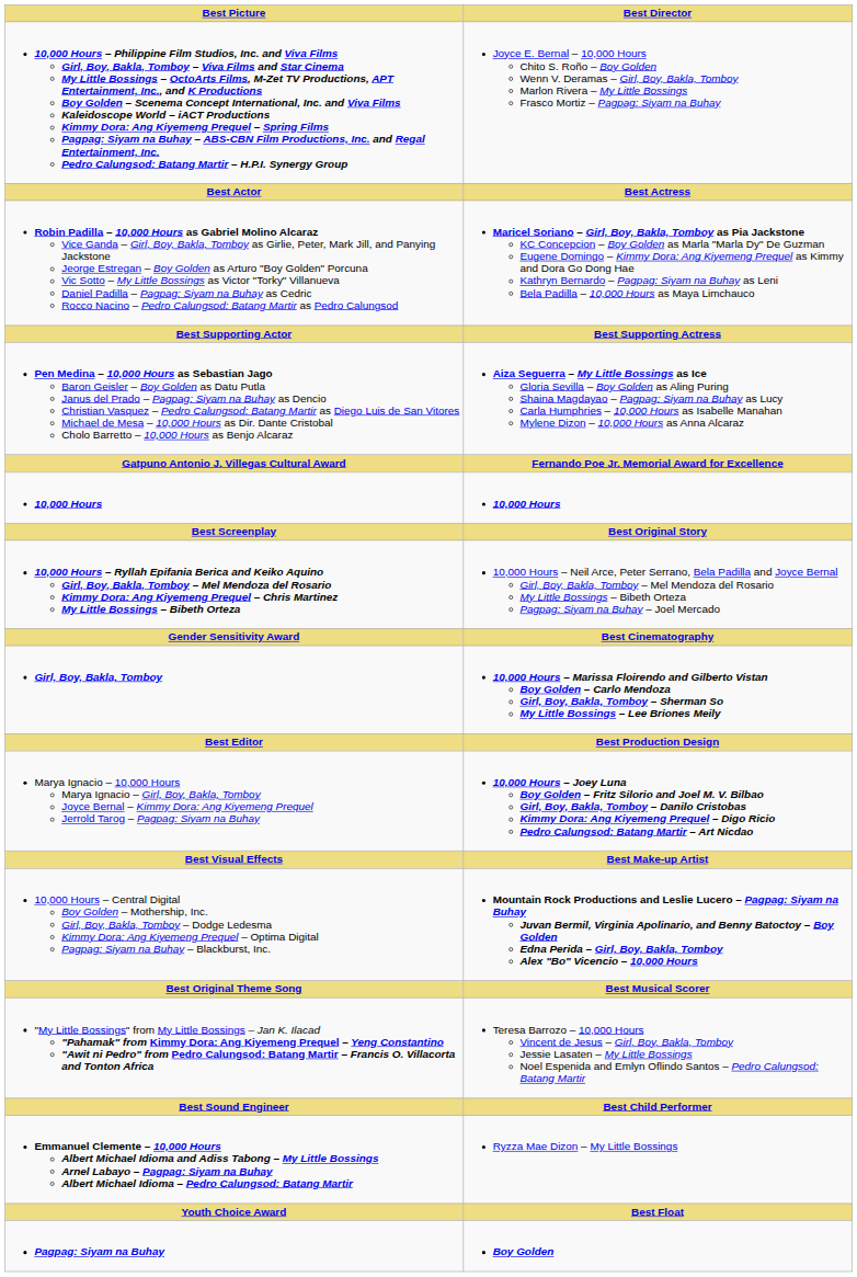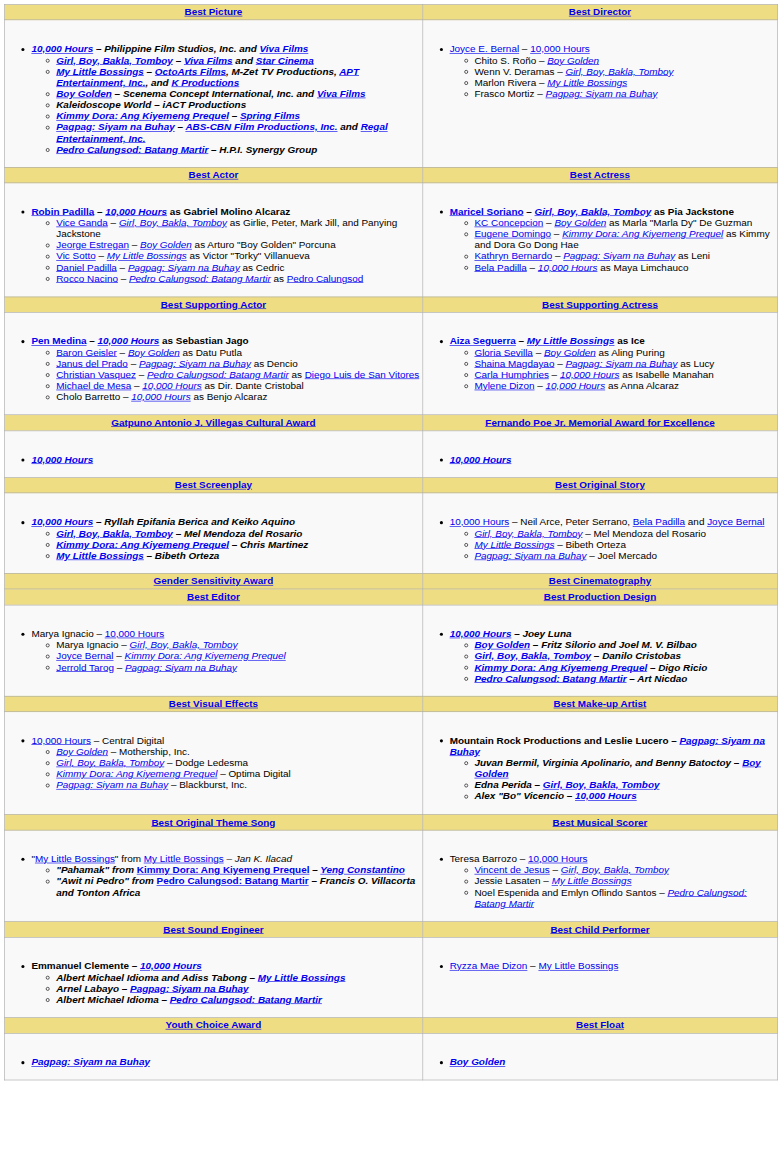- row: Girl, Boy, Bakla, Tomboy | 10,000 Hours – Marissa Floirendo and Gilberto Vistan Boy Golden – Carlo Mendoza Girl, Boy, Bakla, Tomboy – Sherman So My Little Bossings – Lee Briones Meily
